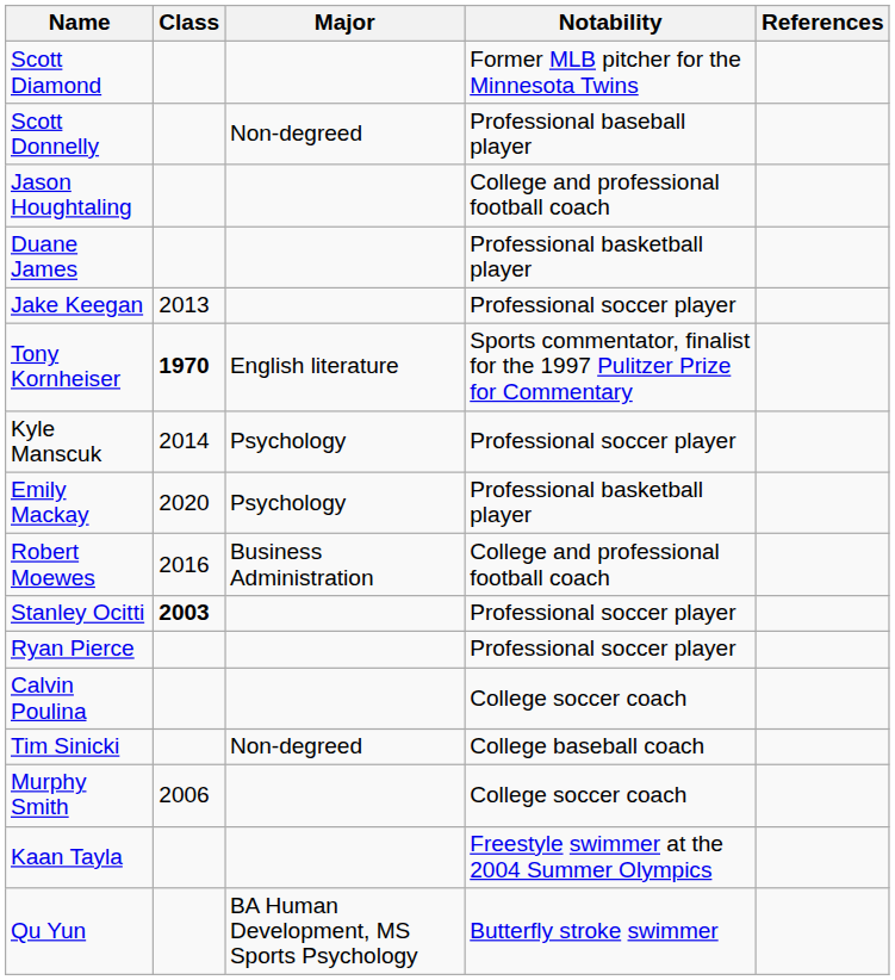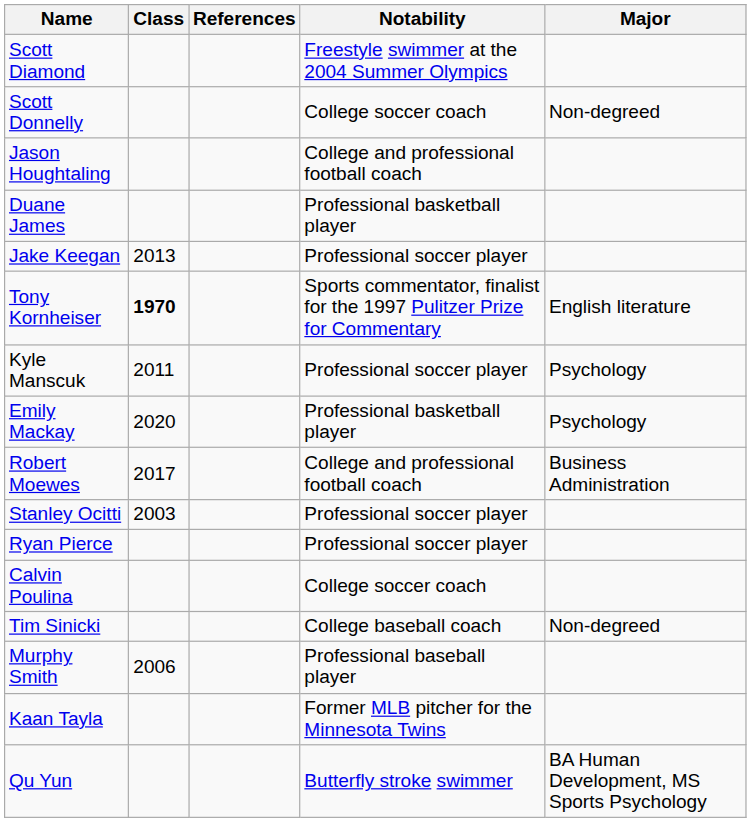columns swapped: Major <-> References
Scott Diamond | Notability: Former MLB pitcher for the Minnesota Twins -> Freestyle swimmer at the 2004 Summer Olympics
Scott Donnelly | Notability: Professional baseball player -> College soccer coach
Kyle Manscuk | Class: 2014 -> 2011
Robert Moewes | Class: 2016 -> 2017
Stanley Ocitti | Class: bold -> normal
Murphy Smith | Notability: College soccer coach -> Professional baseball player
Kaan Tayla | Notability: Freestyle swimmer at the 2004 Summer Olympics -> Former MLB pitcher for the Minnesota Twins
